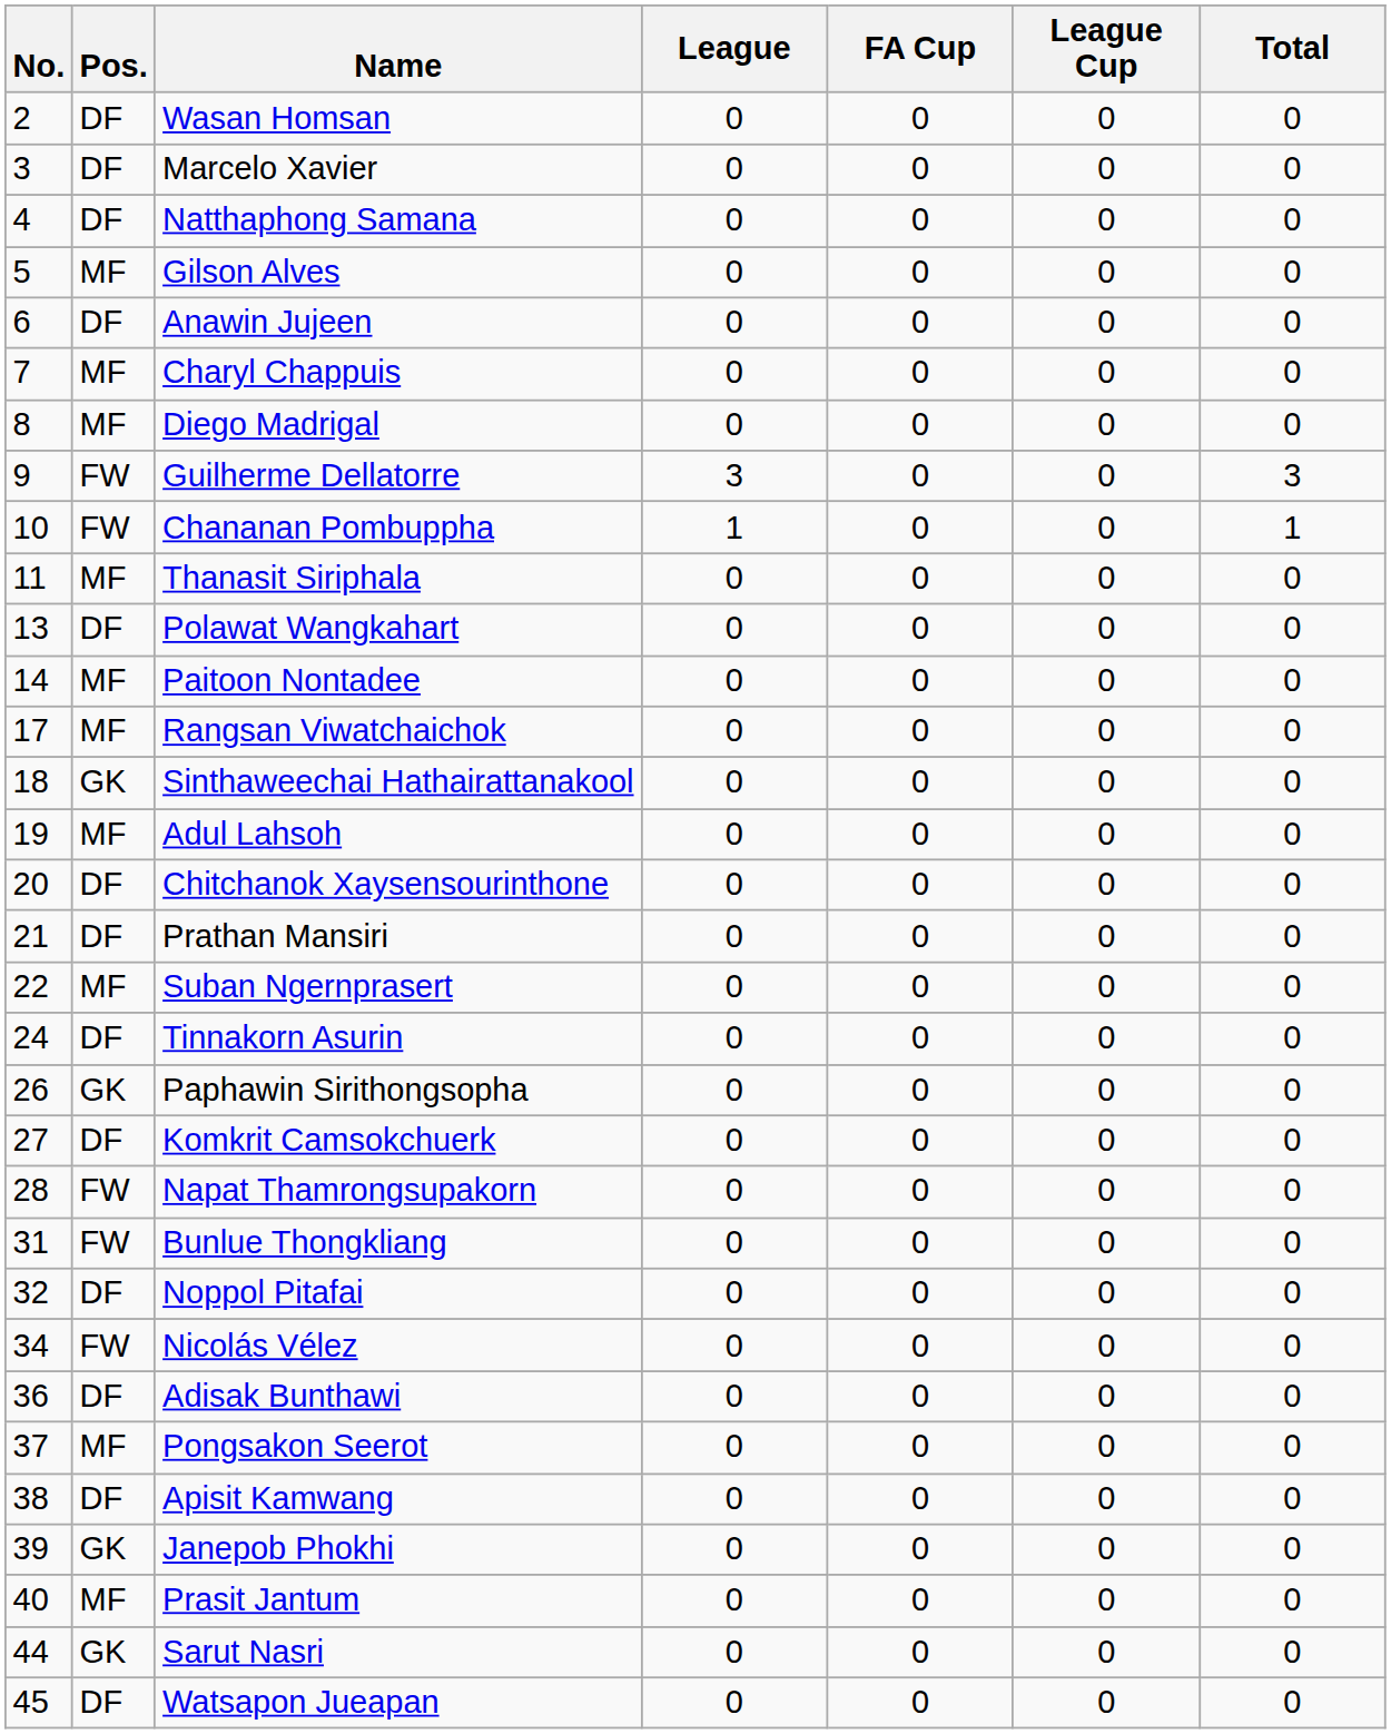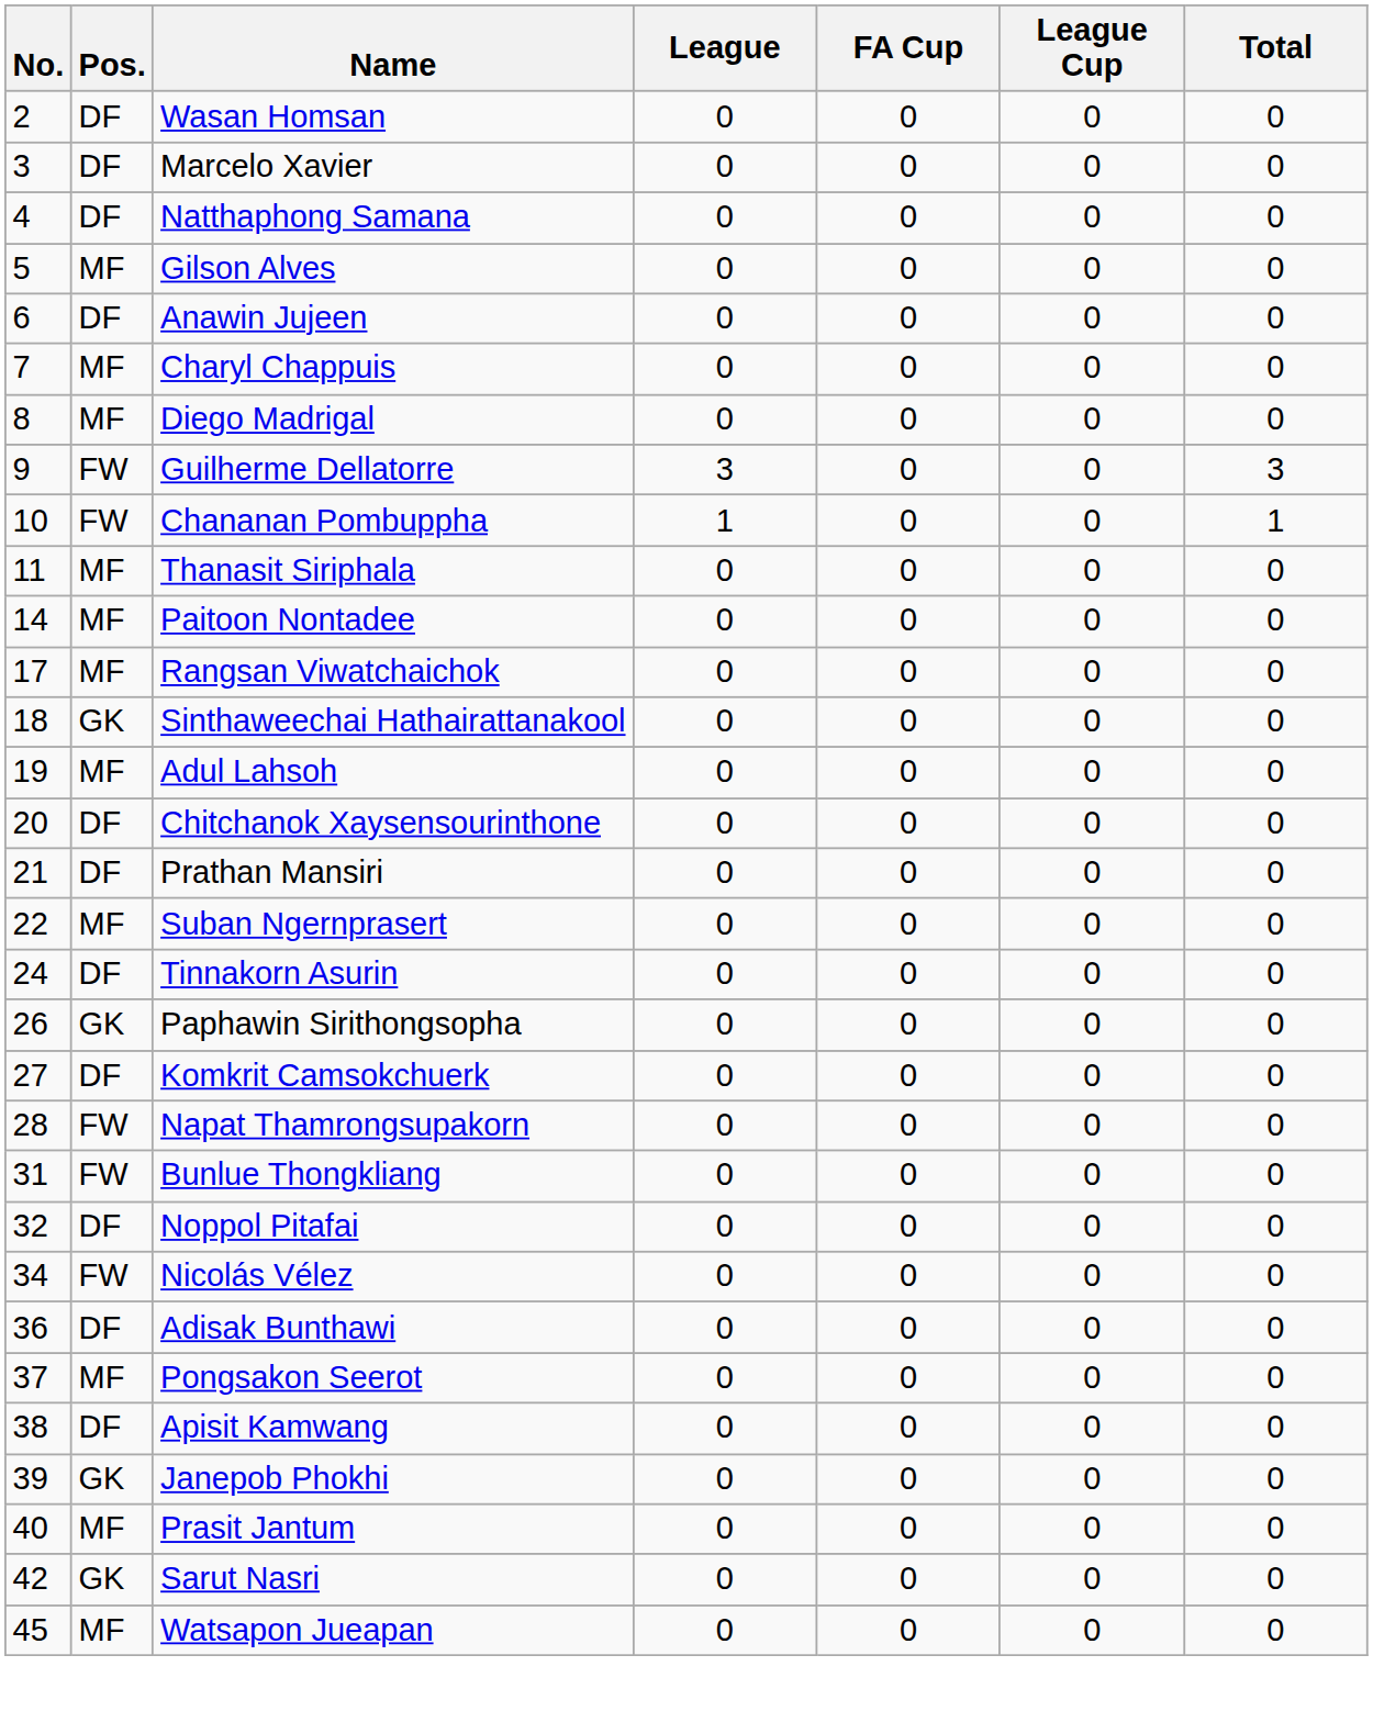- row: 13 | DF | Polawat Wangkahart | 0 | 0 | 0 | 0
Sarut Nasri | No.: 44 -> 42
Watsapon Jueapan | Pos.: DF -> MF
